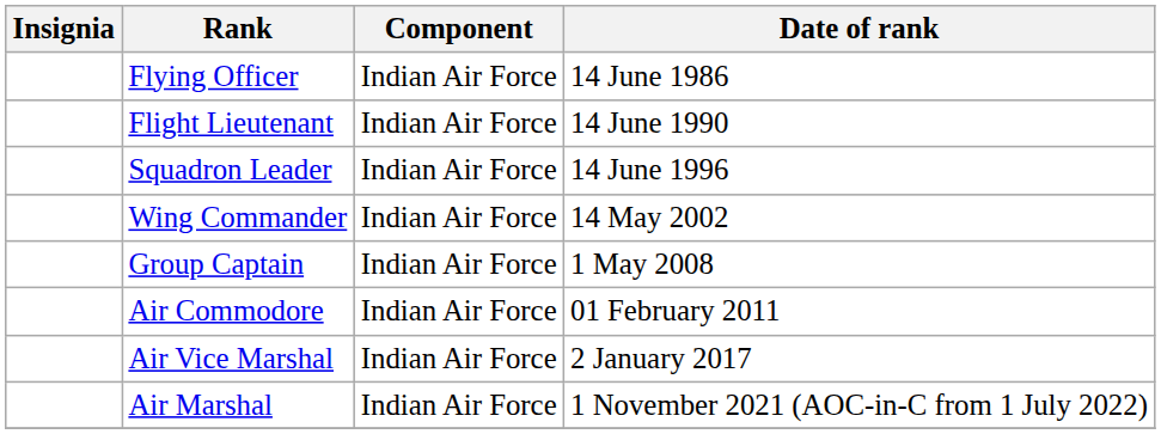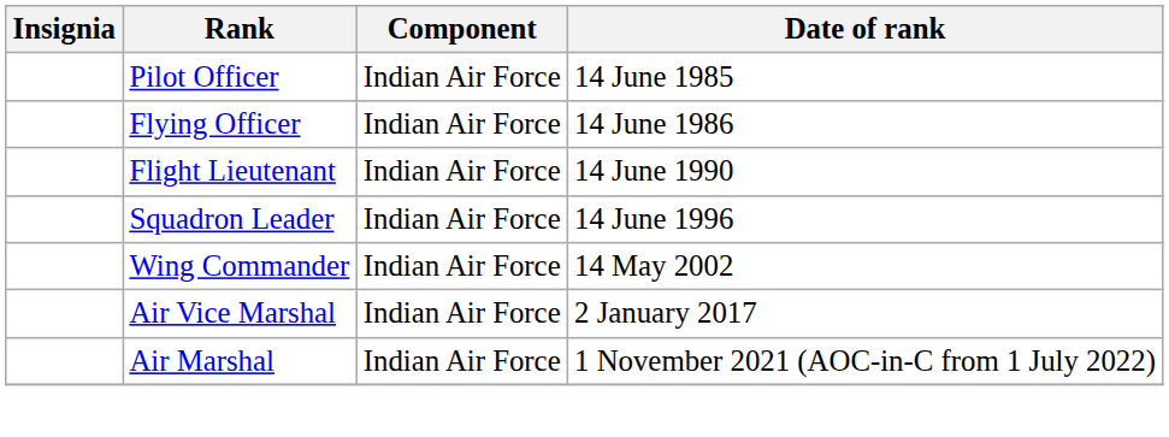+ row: Pilot Officer | Indian Air Force | 14 June 1985
- row: Group Captain | Indian Air Force | 1 May 2008
- row: Air Commodore | Indian Air Force | 01 February 2011
